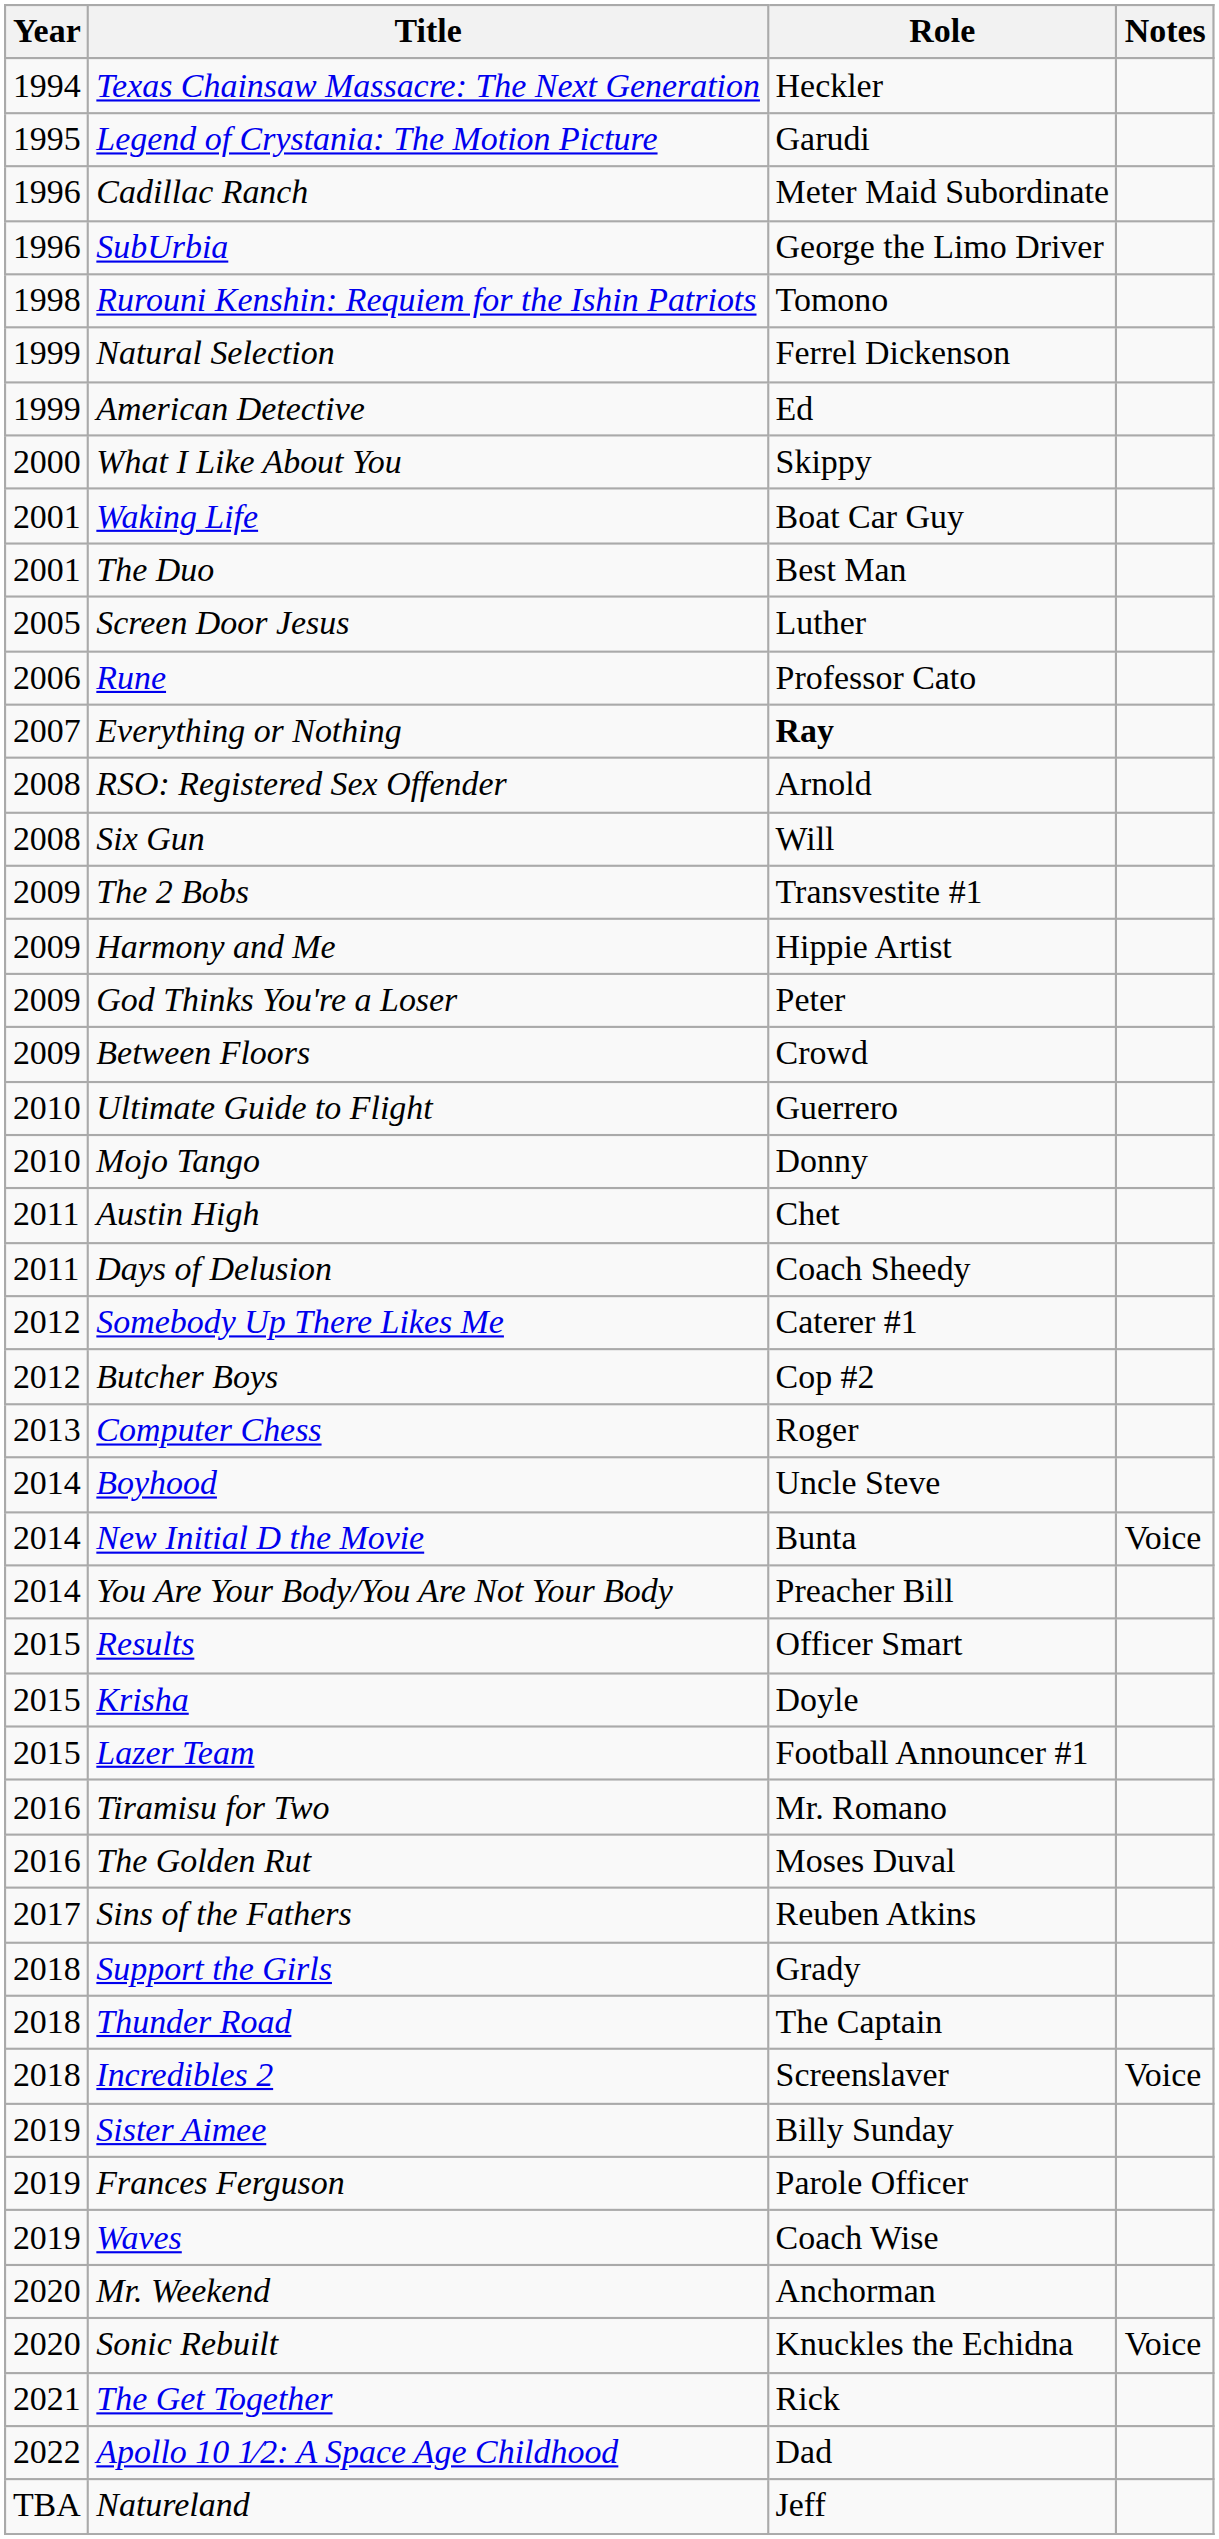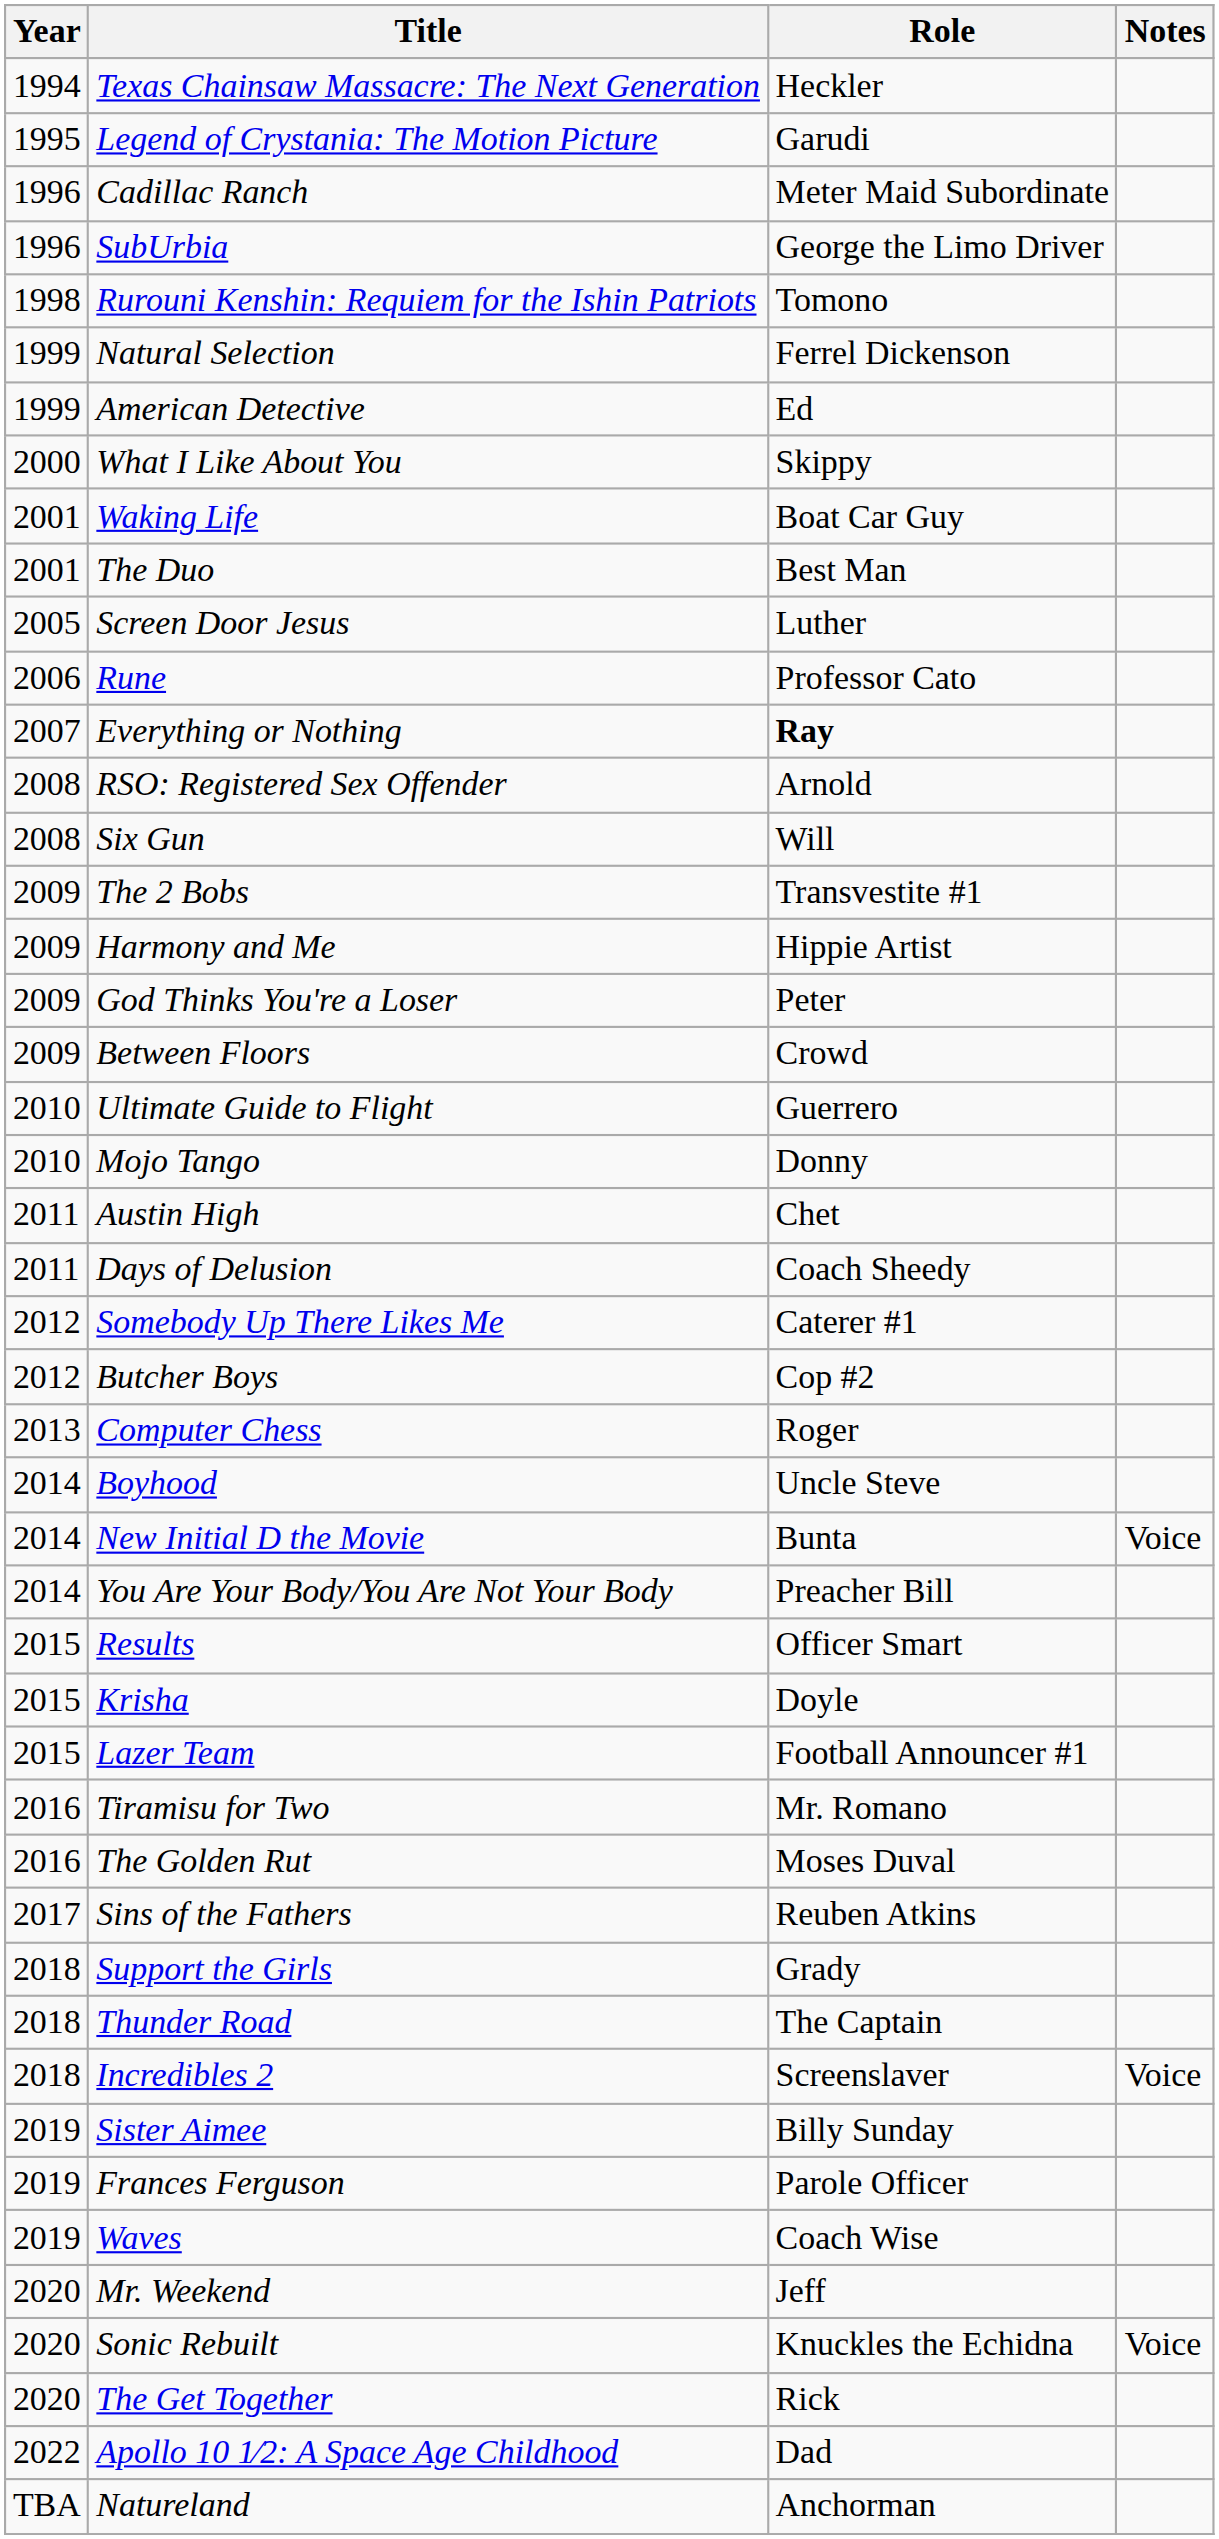Mr. Weekend | Role: Anchorman -> Jeff
The Get Together | Year: 2021 -> 2020
Natureland | Role: Jeff -> Anchorman
